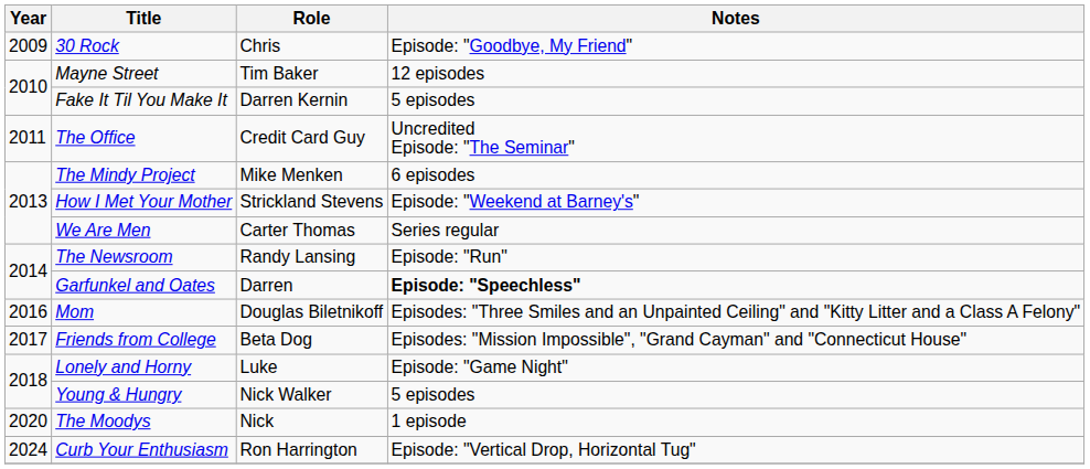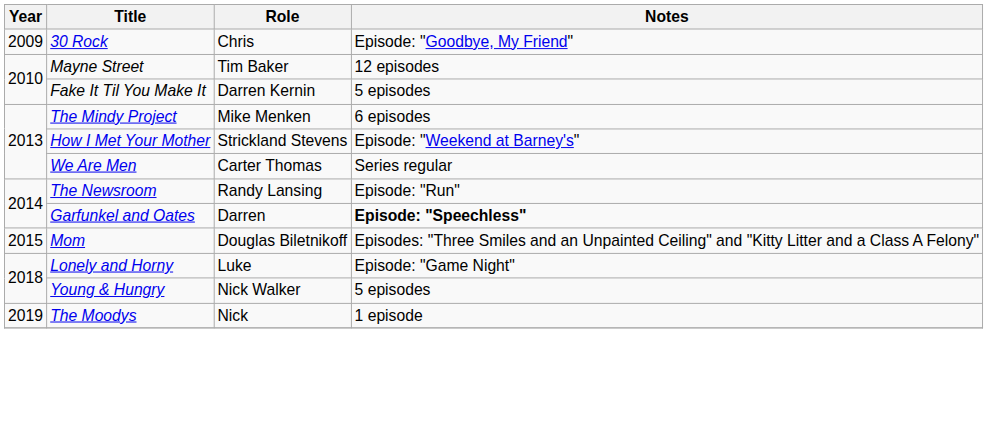- row: 2011 | The Office | Credit Card Guy | Uncredited Episode: "The Seminar"
Mom | Year: 2016 -> 2015
- row: 2017 | Friends from College | Beta Dog | Episodes: "Mission Impossible", "Grand Cayman" and "Connecticut House"
The Moodys | Year: 2020 -> 2019
- row: 2024 | Curb Your Enthusiasm | Ron Harrington | Episode: "Vertical Drop, Horizontal Tug"
